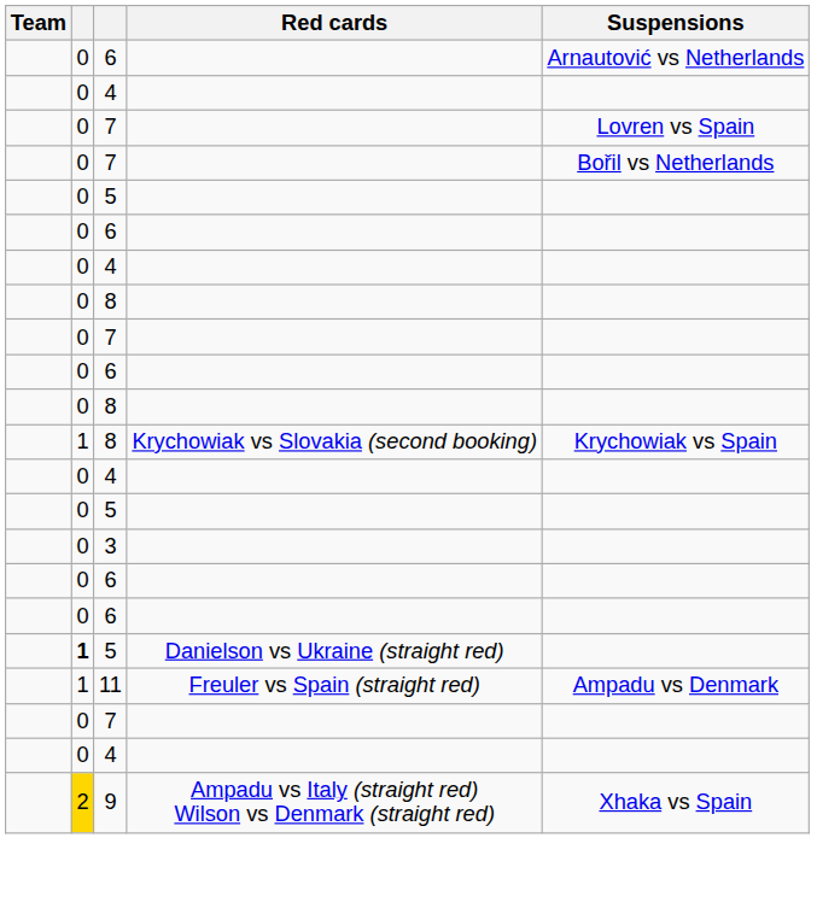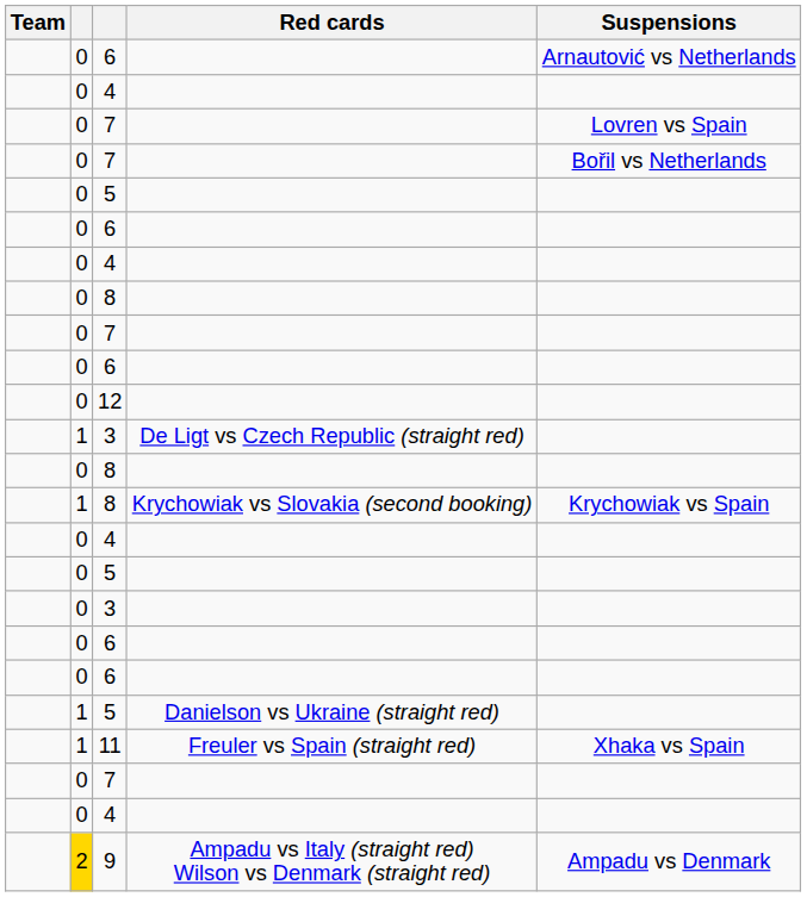+ row: 0 | 12
+ row: 1 | 3 | De Ligt vs Czech Republic (straight red)
5 / Danielson vs Ukraine (straight red) | column 2: bold -> normal
11 | Suspensions: Ampadu vs Denmark -> Xhaka vs Spain
9 | Suspensions: Xhaka vs Spain -> Ampadu vs Denmark
